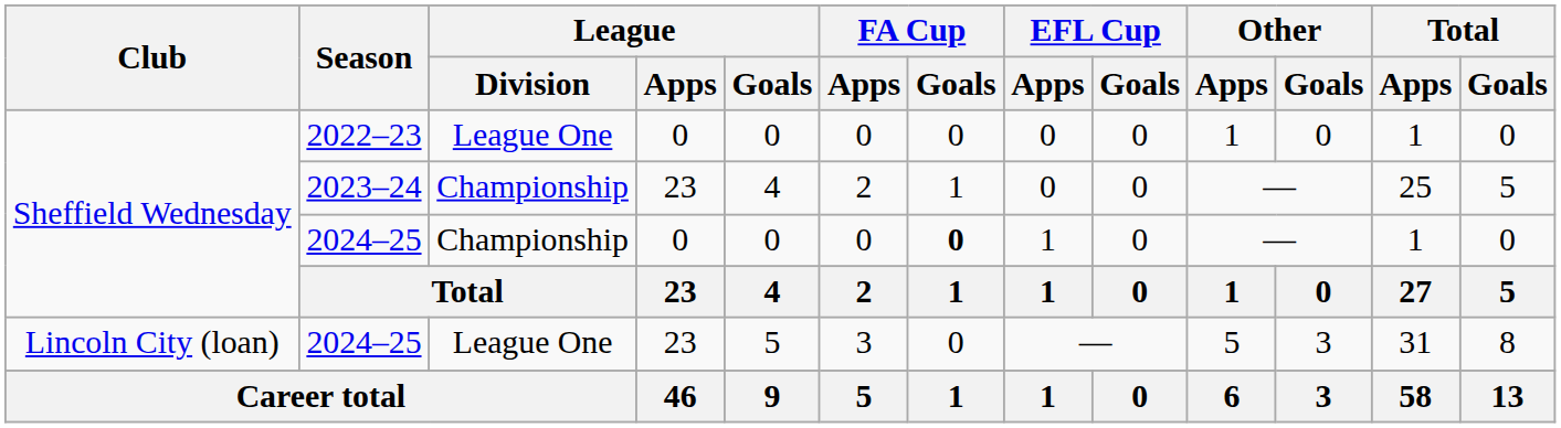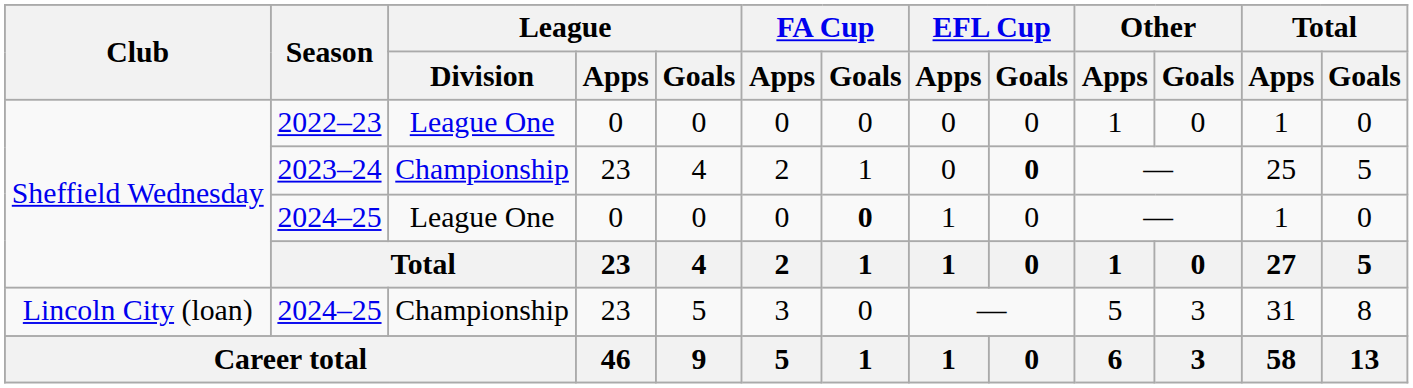2023–24 | EFL Cup / Goals: normal -> bold
Sheffield Wednesday / 2024–25 | League / Division: Championship -> League One
Lincoln City (loan) / 2024–25 | League / Division: League One -> Championship
